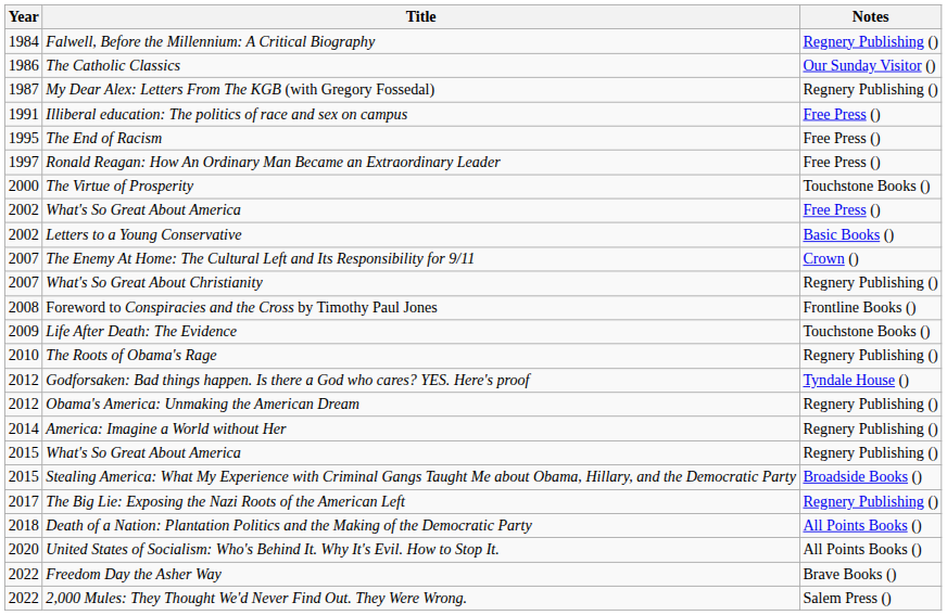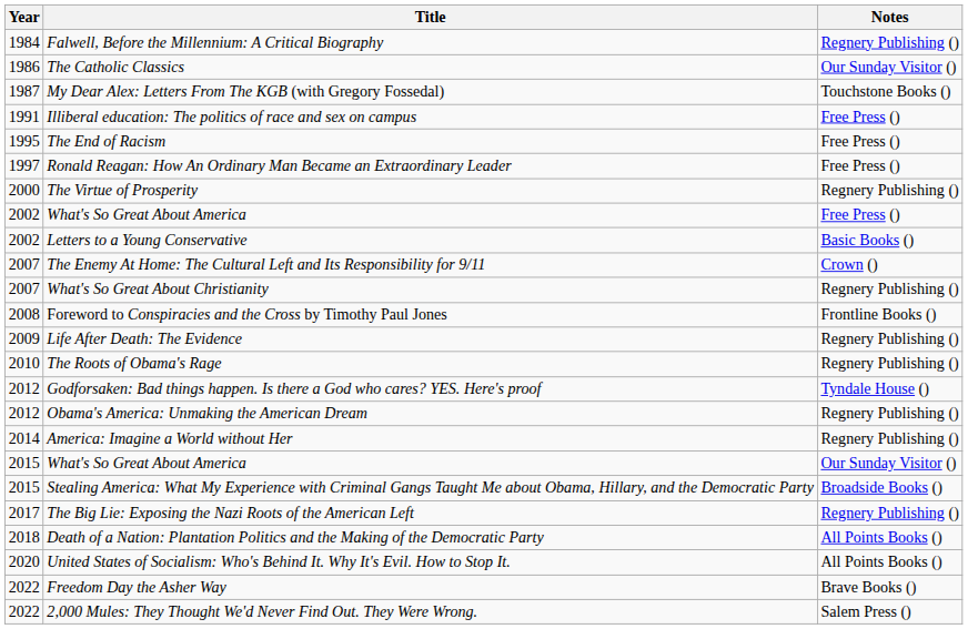My Dear Alex: Letters From The KGB (with Gregory Fossedal) | Notes: Regnery Publishing () -> Touchstone Books ()
The Virtue of Prosperity | Notes: Touchstone Books () -> Regnery Publishing ()
Life After Death: The Evidence | Notes: Touchstone Books () -> Regnery Publishing ()
2015 / What's So Great About America | Notes: Regnery Publishing () -> Our Sunday Visitor ()
